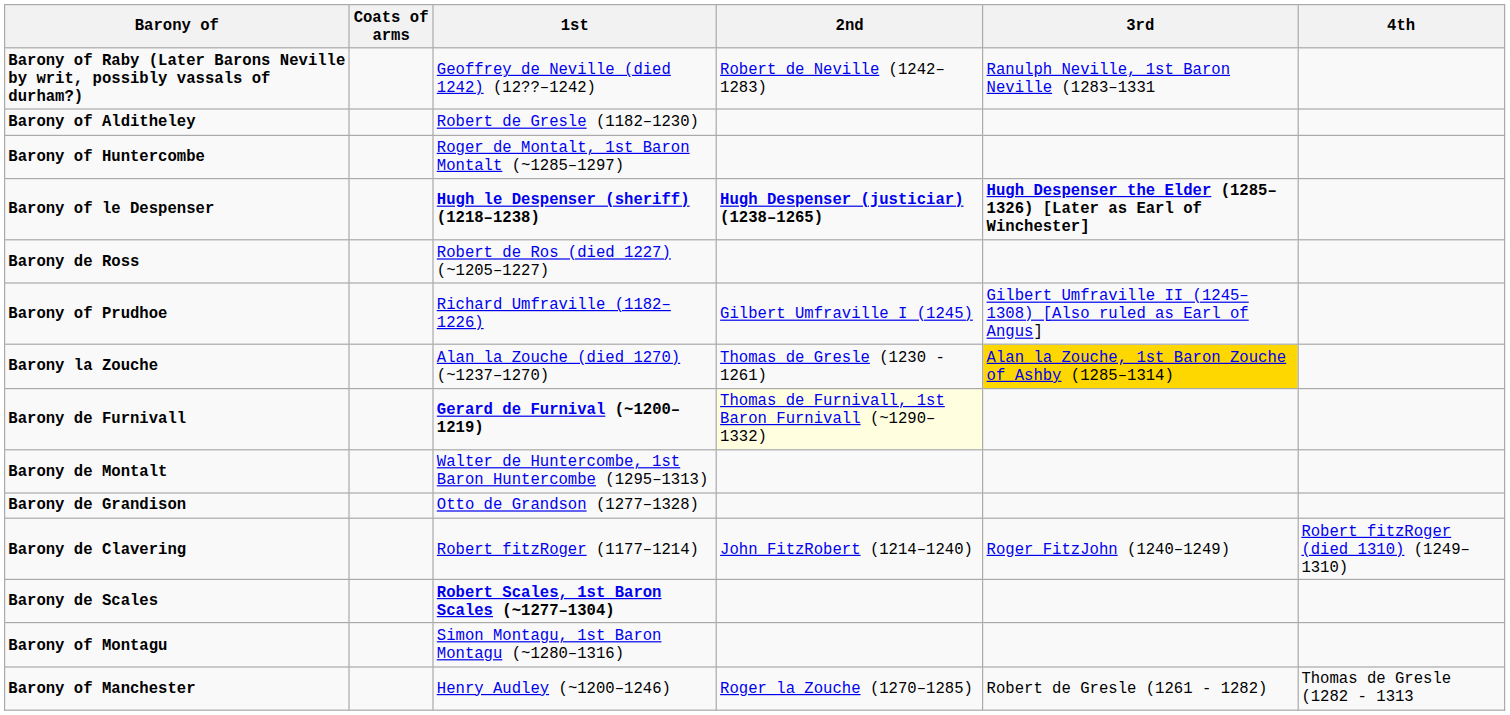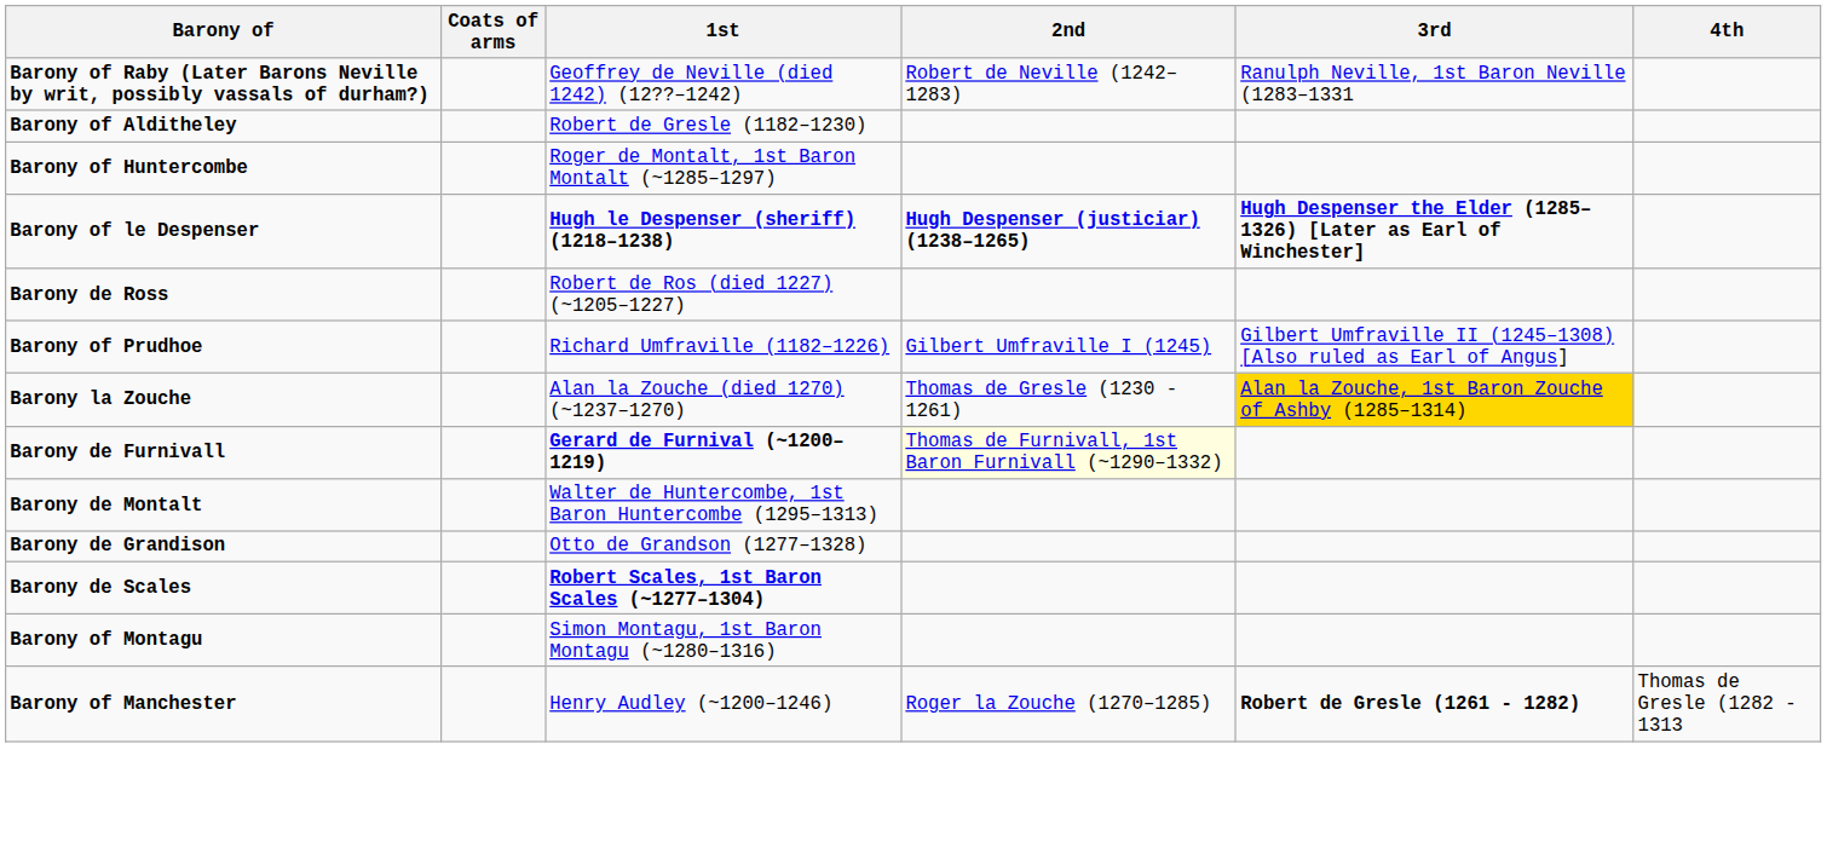- row: Barony de Clavering | Robert fitzRoger (1177–1214) | John FitzRobert (1214–1240) | Roger FitzJohn (1240–1249) | Robert fitzRoger (died 1310) (1249–1310)
Barony of Manchester | 3rd: normal -> bold
